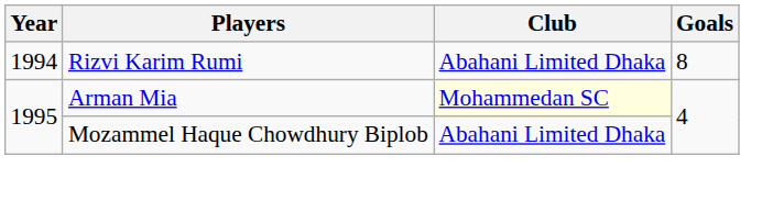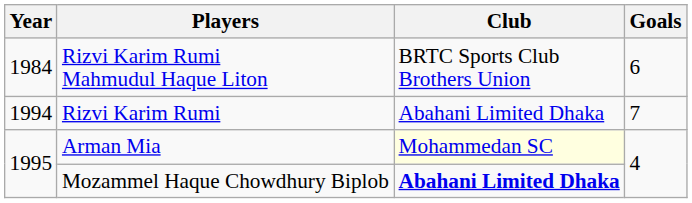+ row: 1984 | Rizvi Karim Rumi Mahmudul Haque Liton | BRTC Sports Club Brothers Union | 6
Rizvi Karim Rumi | Goals: 8 -> 7
Mozammel Haque Chowdhury Biplob | Club: normal -> bold
